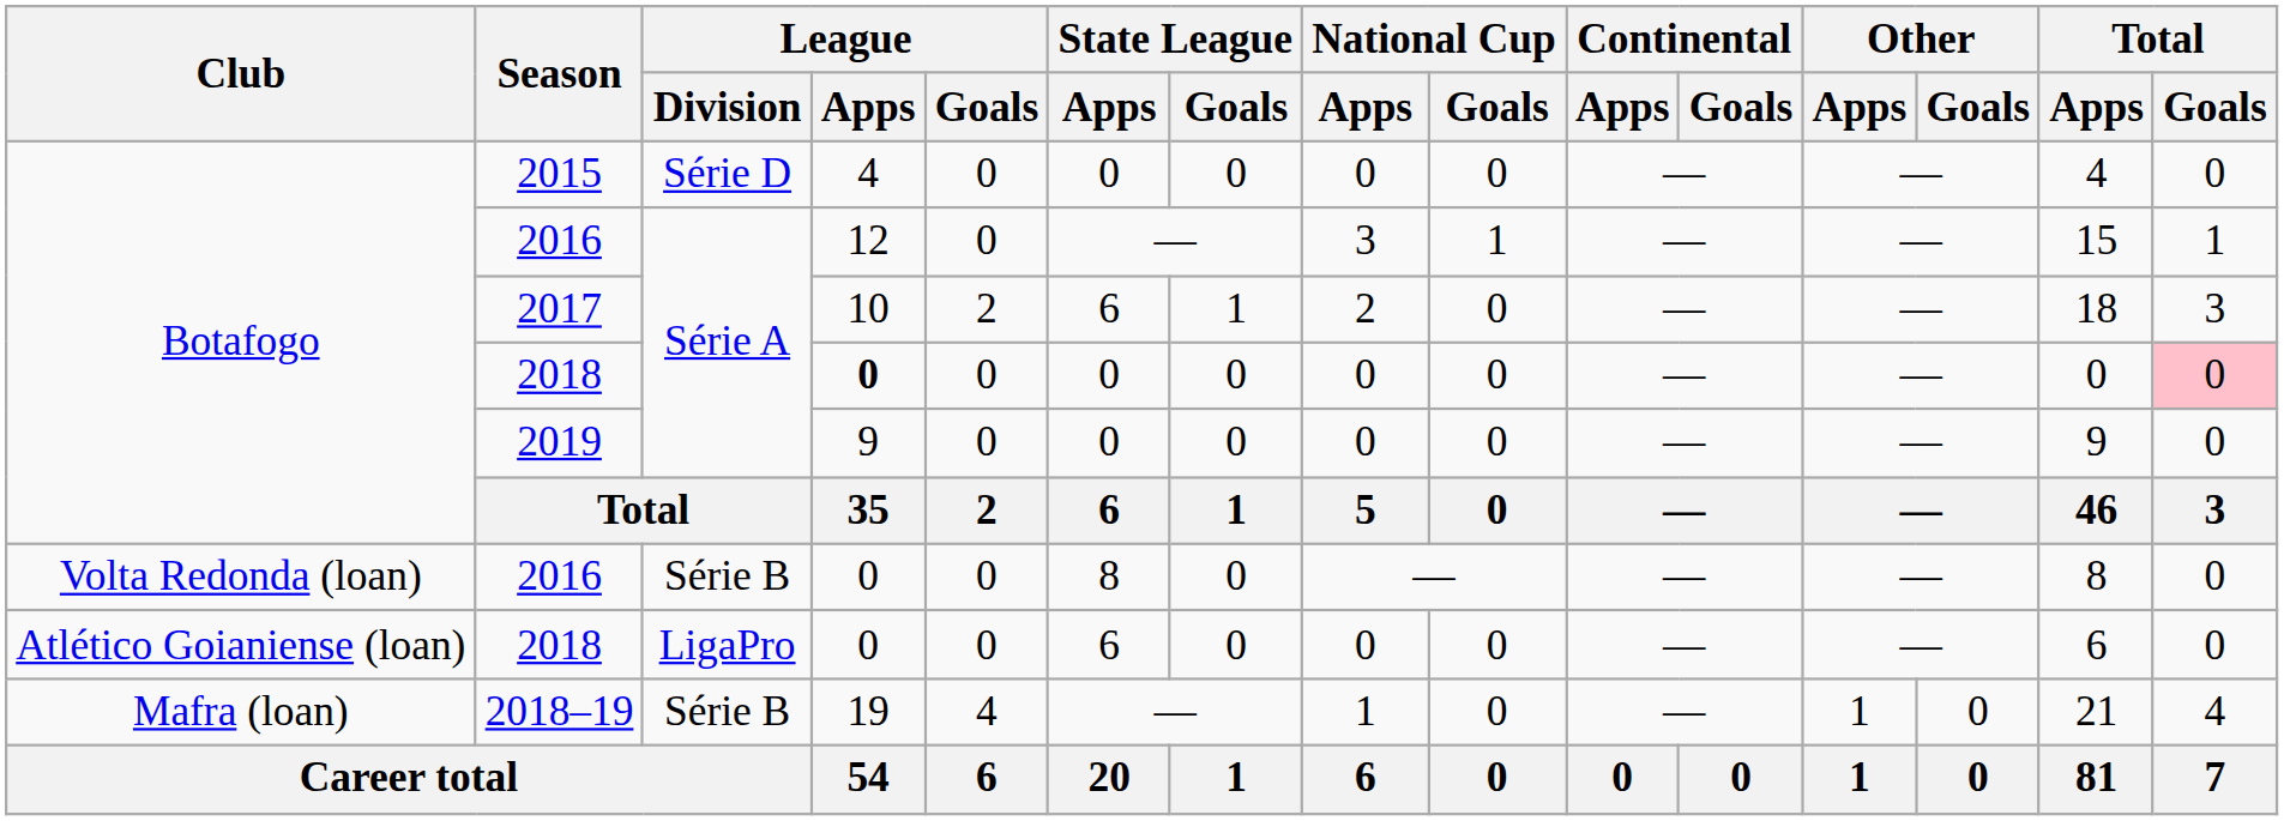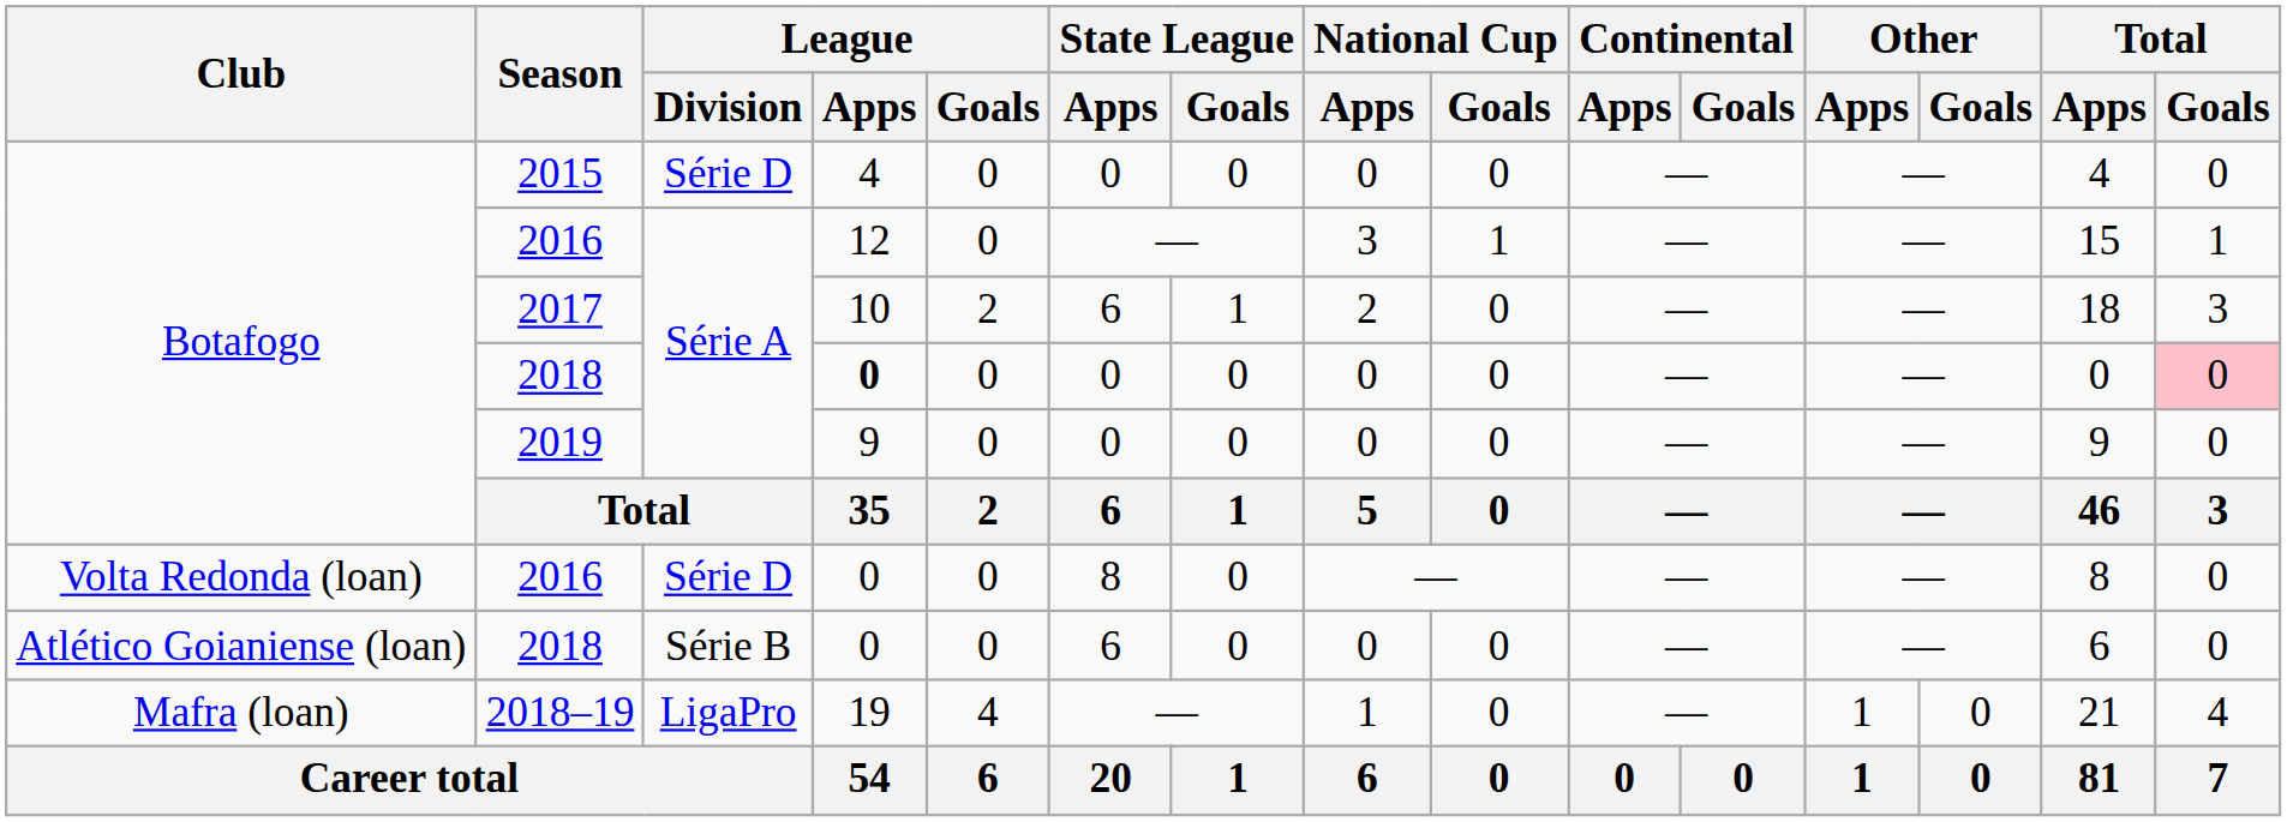Volta Redonda (loan) / 2016 | League / Division: Série B -> Série D
Atlético Goianiense (loan) / 2018 | League / Division: LigaPro -> Série B
2018–19 | League / Division: Série B -> LigaPro
